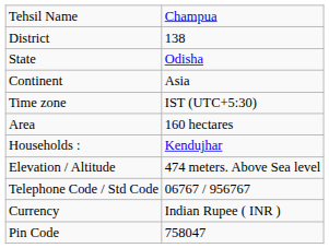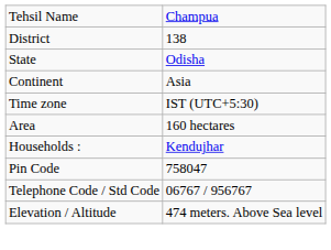rows swapped: Elevation / Altitude <-> Pin Code
- row: Currency | Indian Rupee ( INR )
